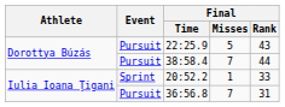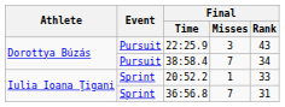22:25.9 | Final / Misses: 5 -> 3
38:58.4 | Final / Rank: 44 -> 34
36:56.8 | Event: Pursuit -> Sprint
